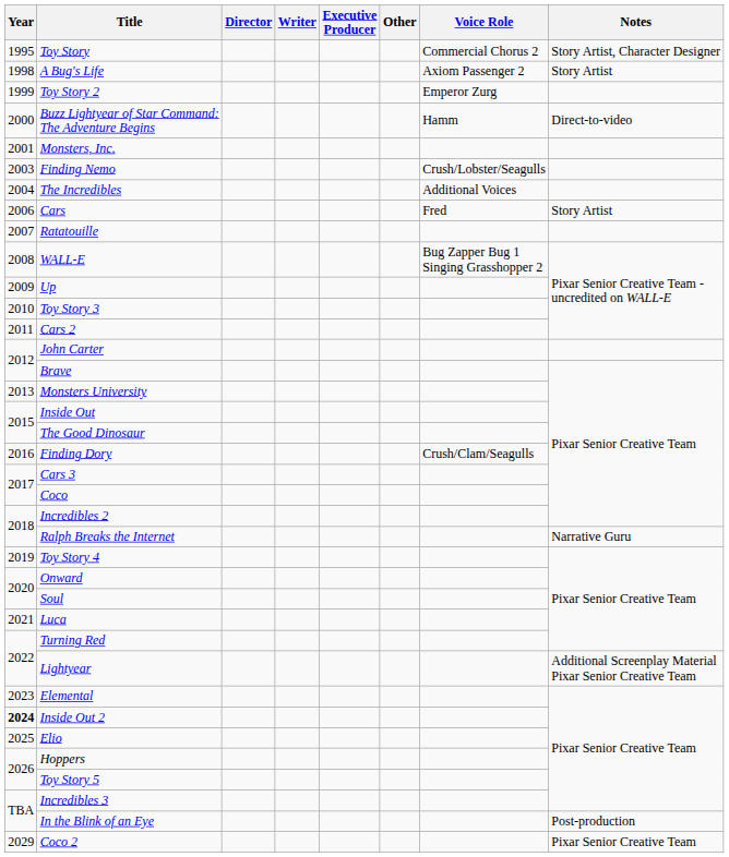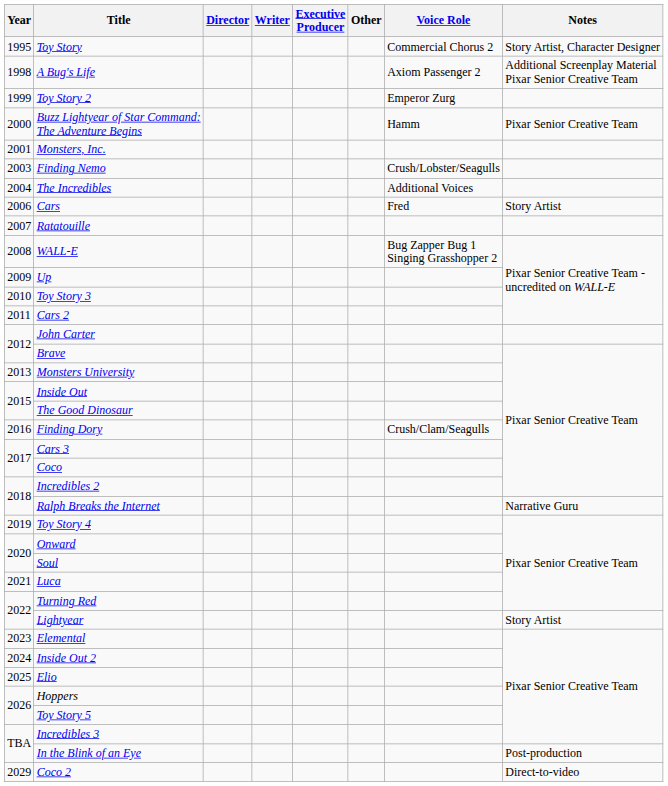A Bug's Life | Notes: Story Artist -> Additional Screenplay Material Pixar Senior Creative Team
Buzz Lightyear of Star Command: The Adventure Begins | Notes: Direct-to-video -> Pixar Senior Creative Team
Lightyear | Notes: Additional Screenplay Material Pixar Senior Creative Team -> Story Artist
Inside Out 2 | Year: bold -> normal
Coco 2 | Notes: Pixar Senior Creative Team -> Direct-to-video
